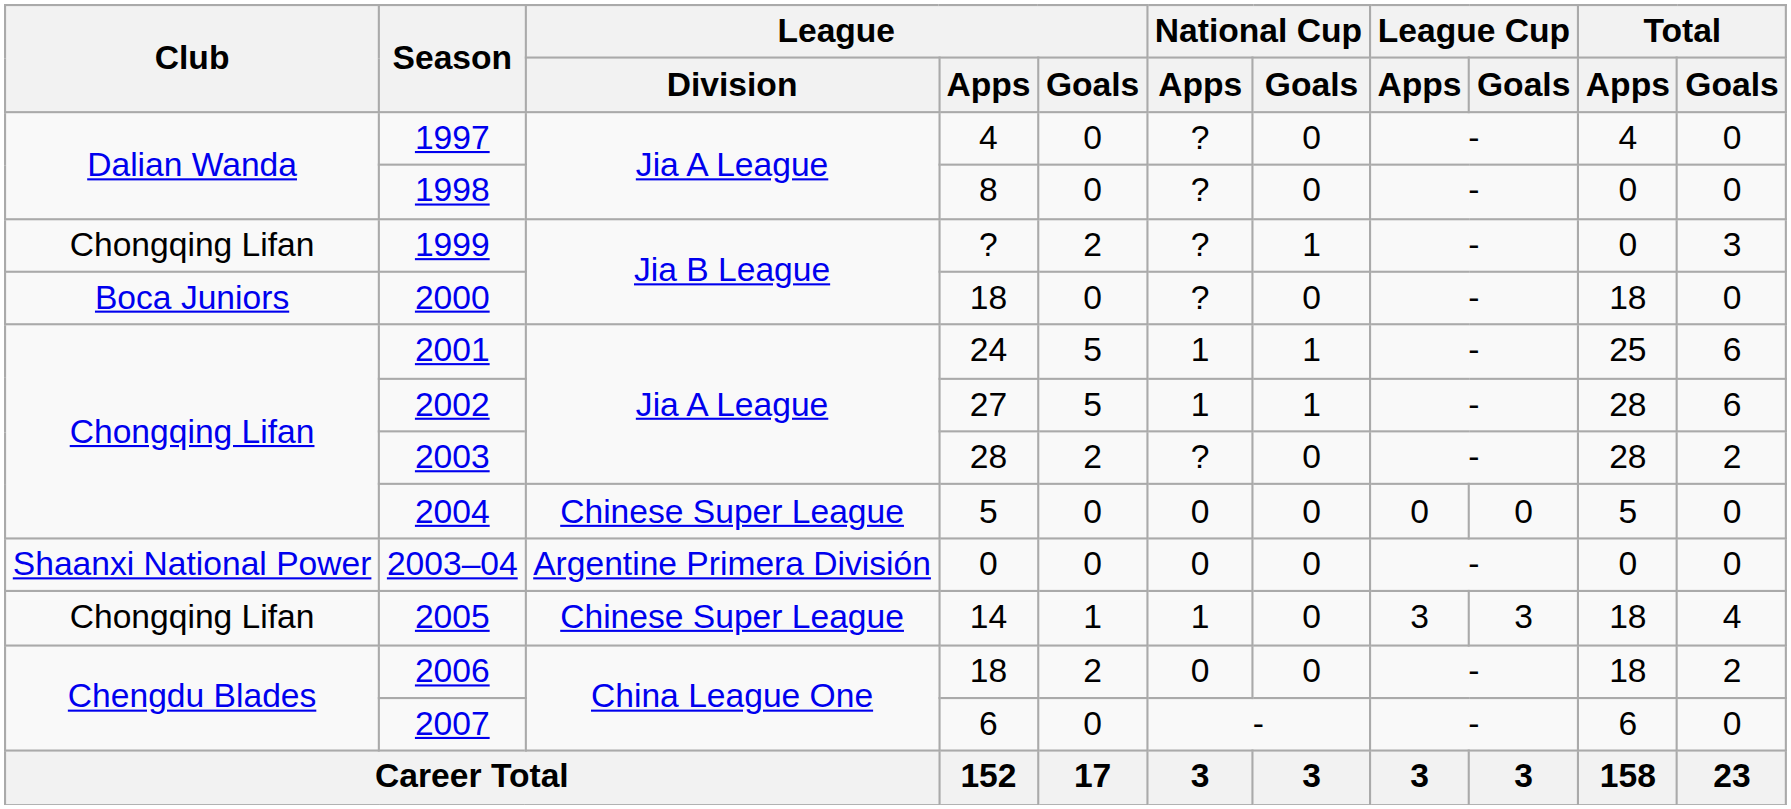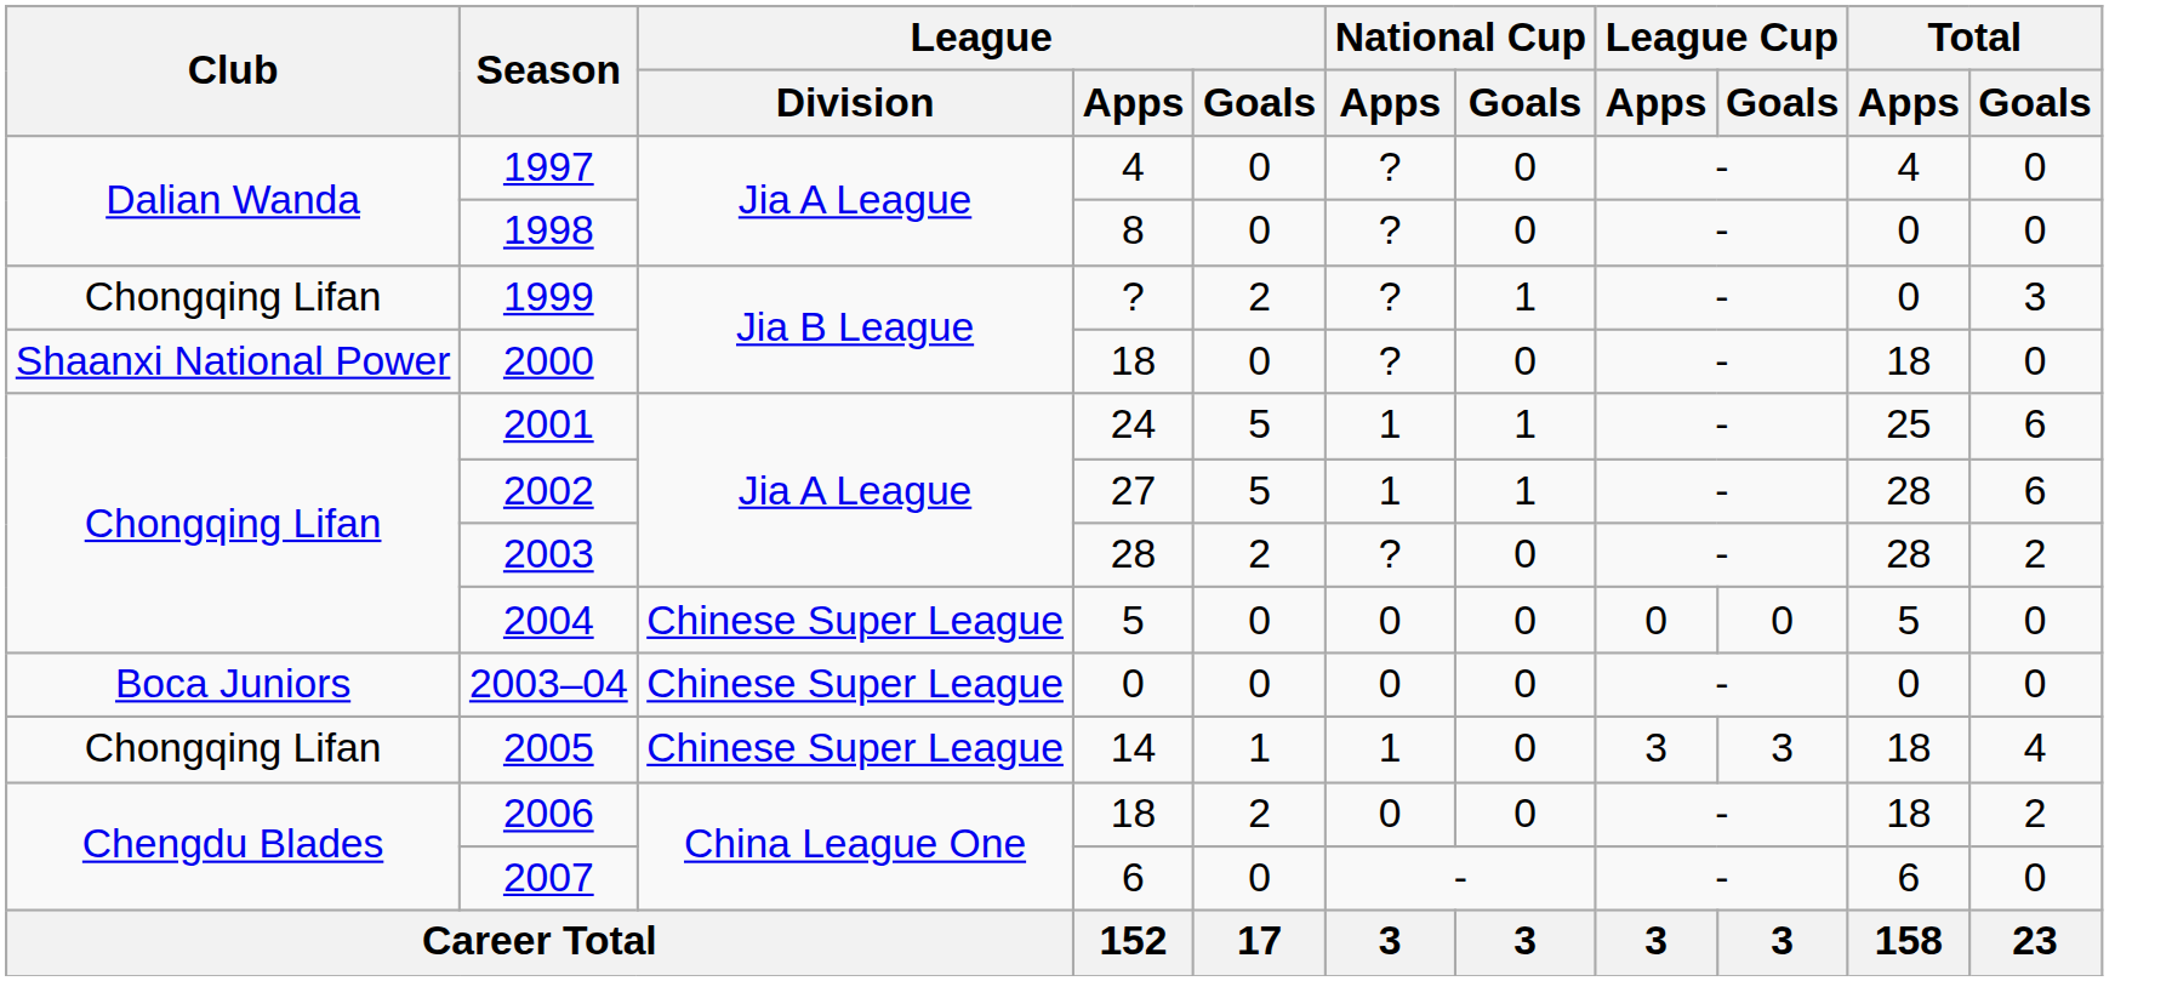2000 | Club: Boca Juniors -> Shaanxi National Power
2003–04 | Club: Shaanxi National Power -> Boca Juniors
2003–04 | League / Division: Argentine Primera División -> Chinese Super League
